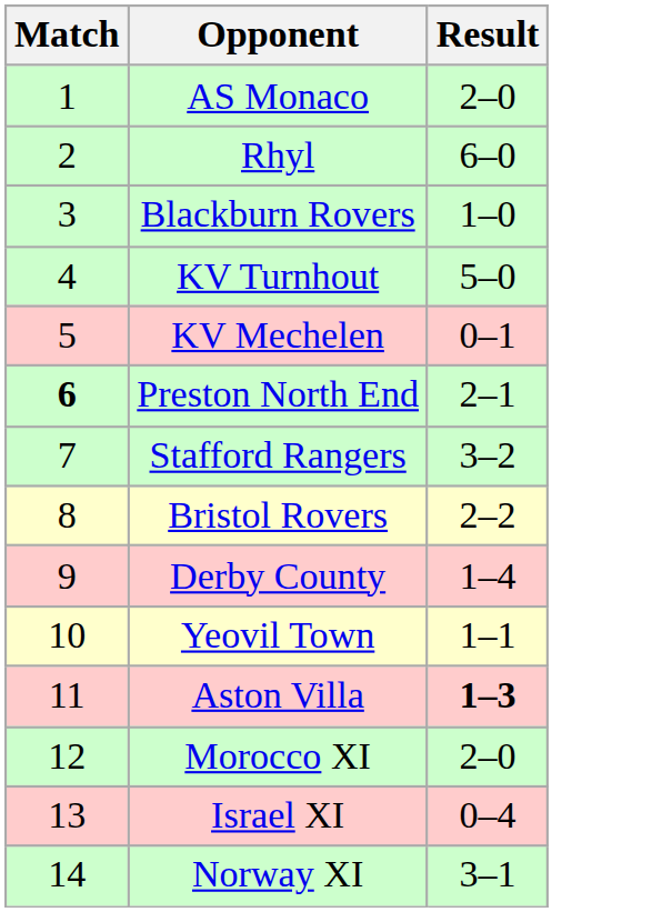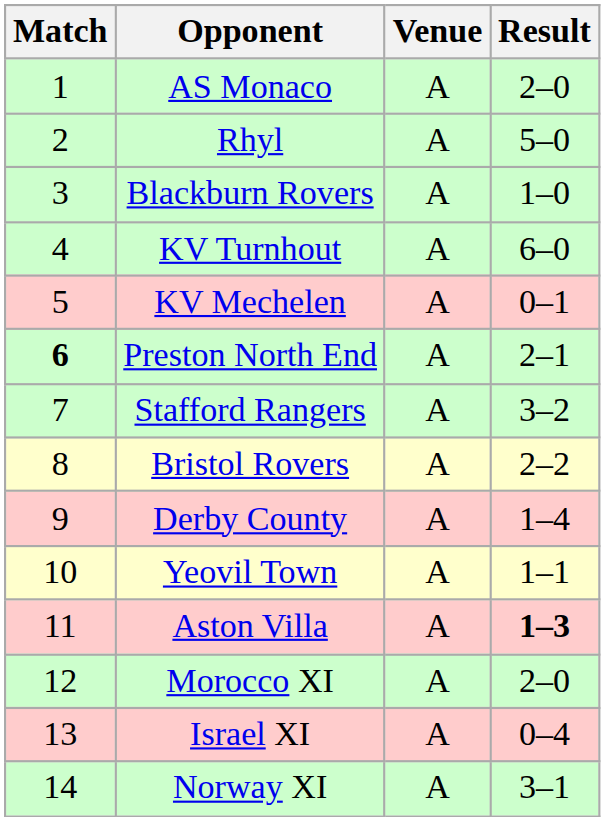+ column: Venue | A | A | A | A | A | A | A | A | A | A | A | A | A | A
Rhyl | Result: 6–0 -> 5–0
KV Turnhout | Result: 5–0 -> 6–0
